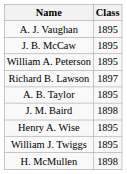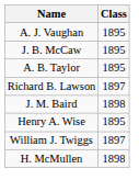- row: William A. Peterson | 1895
rows swapped: Richard B. Lawson <-> A. B. Taylor
William J. Twiggs | Class: 1895 -> 1897
